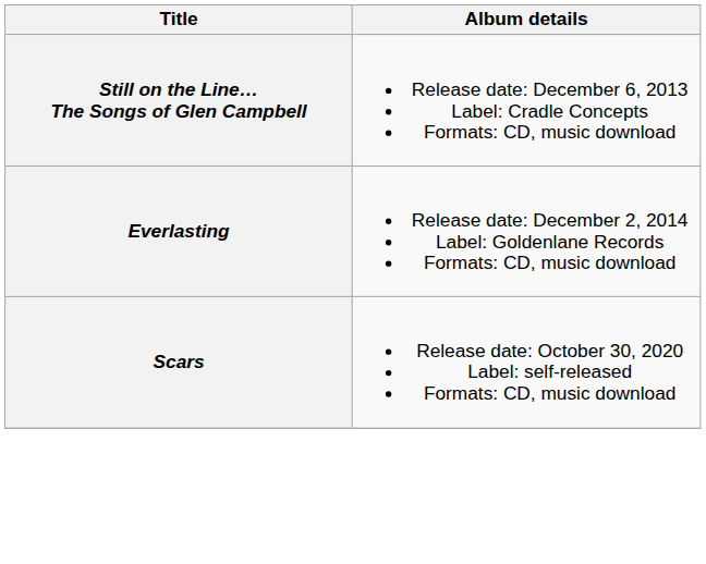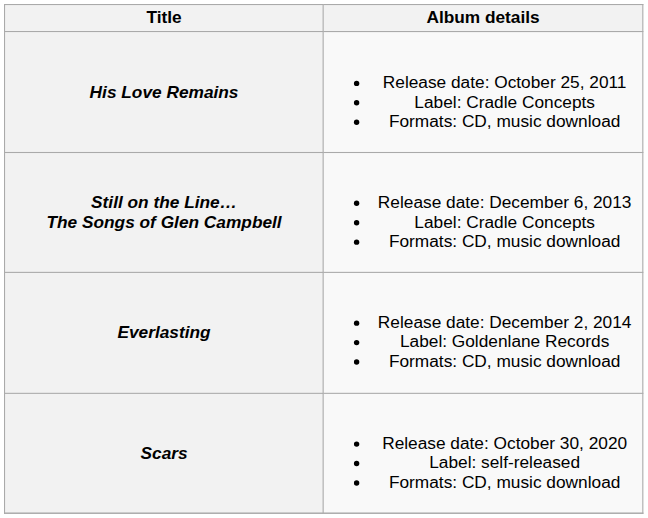+ row: His Love Remains | Release date: October 25, 2011 Label: Cradle Concepts Formats: CD, music download
